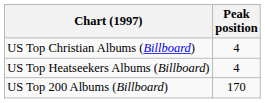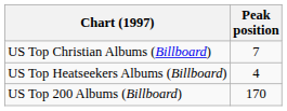US Top Christian Albums (Billboard) | Peak position: 4 -> 7
